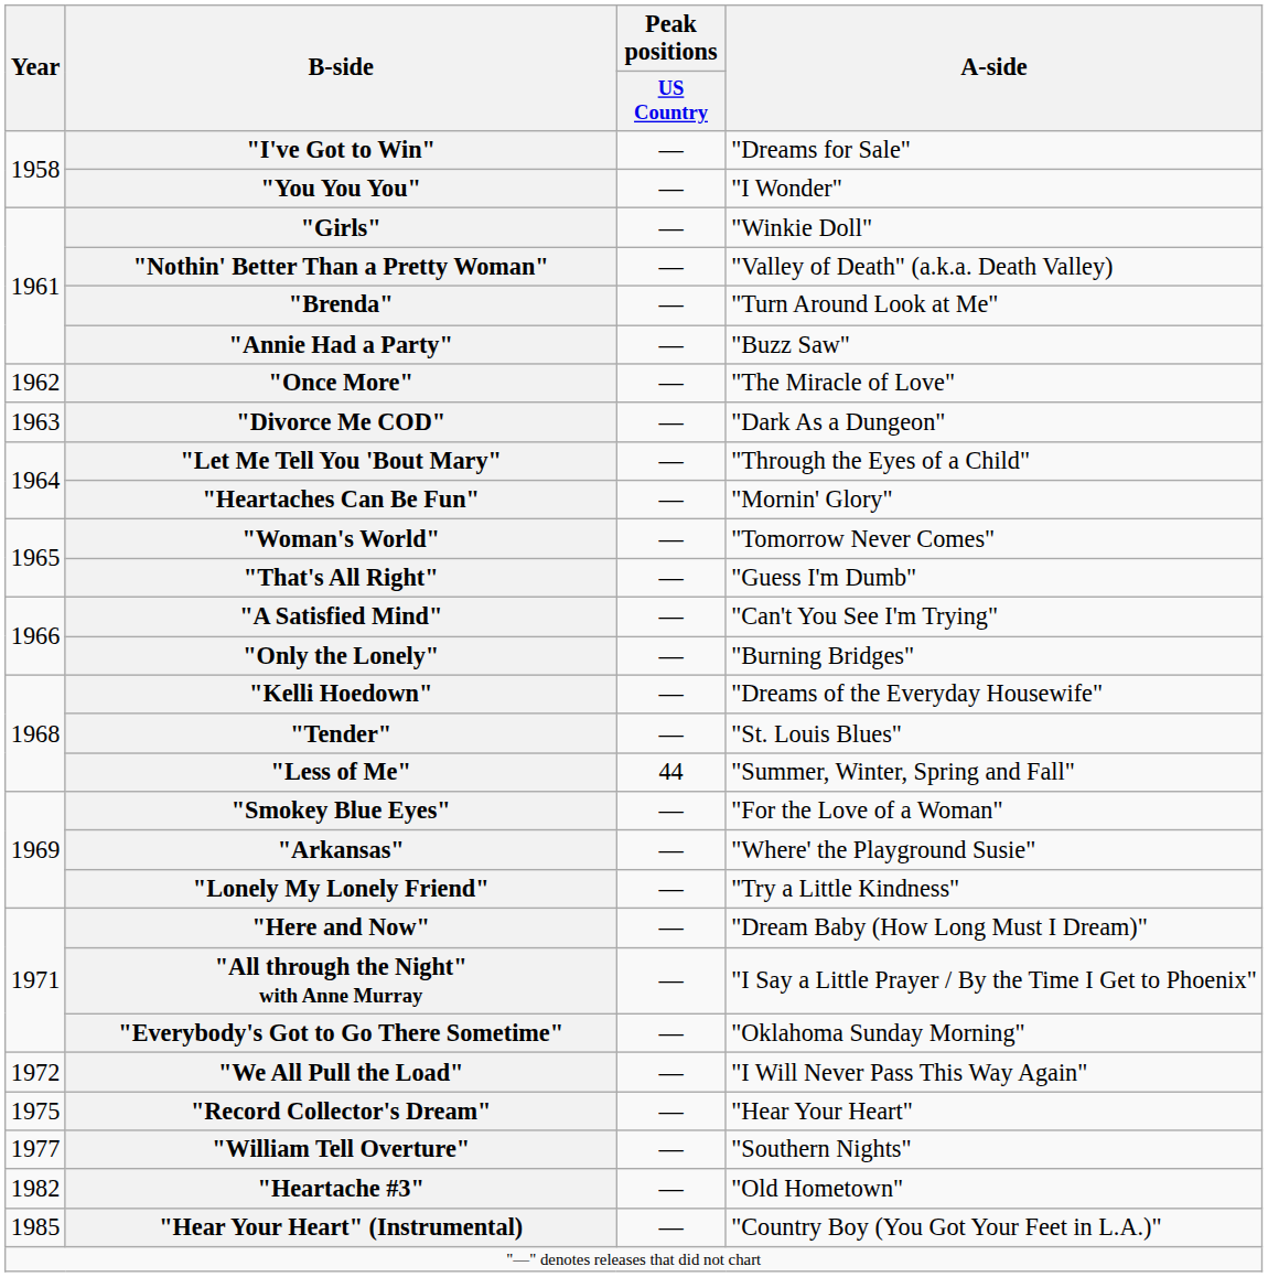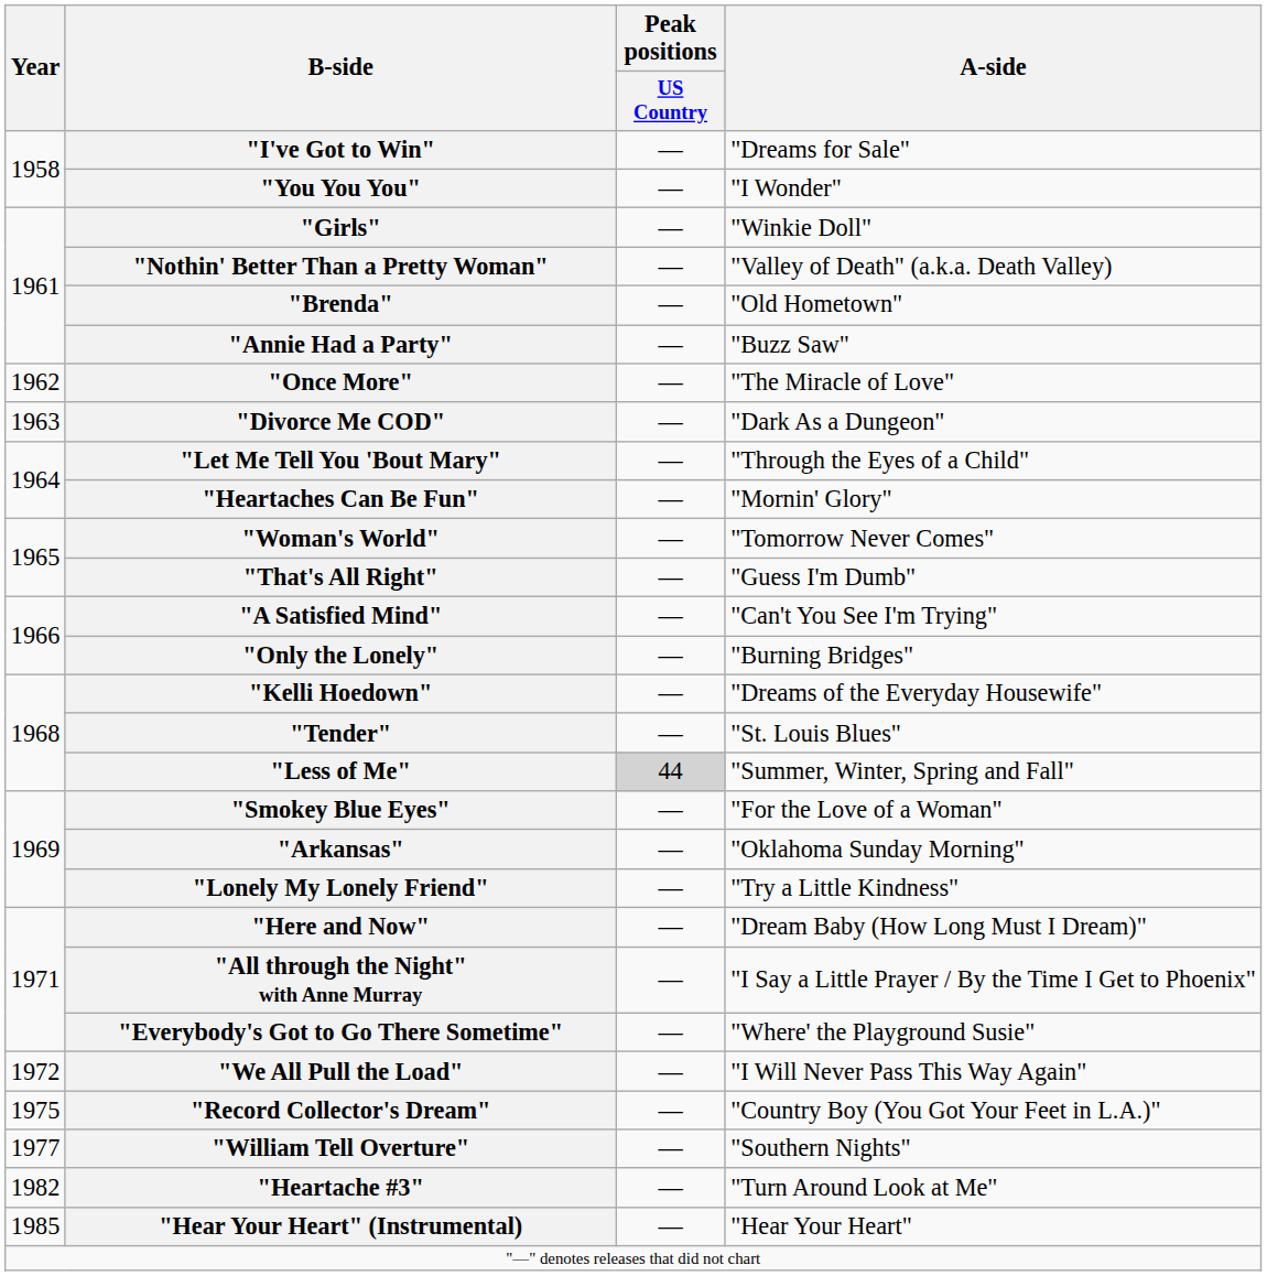"Brenda" | A-side: "Turn Around Look at Me" -> "Old Hometown"
"Less of Me" | Peak positions / US Country: no background -> lightgrey background
"Arkansas" | A-side: "Where' the Playground Susie" -> "Oklahoma Sunday Morning"
"Everybody's Got to Go There Sometime" | A-side: "Oklahoma Sunday Morning" -> "Where' the Playground Susie"
"Record Collector's Dream" | A-side: "Hear Your Heart" -> "Country Boy (You Got Your Feet in L.A.)"
"Heartache #3" | A-side: "Old Hometown" -> "Turn Around Look at Me"
"Hear Your Heart" (Instrumental) | A-side: "Country Boy (You Got Your Feet in L.A.)" -> "Hear Your Heart"
